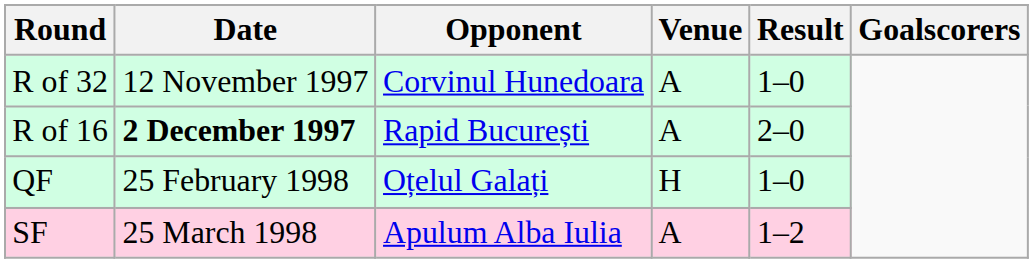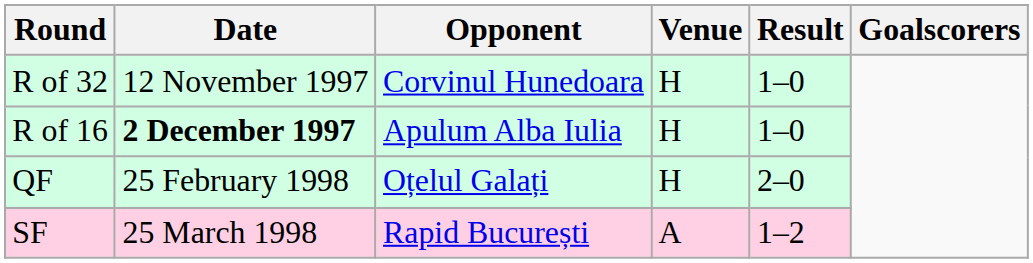R of 32 | Venue: A -> H
R of 16 | Opponent: Rapid București -> Apulum Alba Iulia
R of 16 | Venue: A -> H
R of 16 | Result: 2–0 -> 1–0
QF | Result: 1–0 -> 2–0
SF | Opponent: Apulum Alba Iulia -> Rapid București
